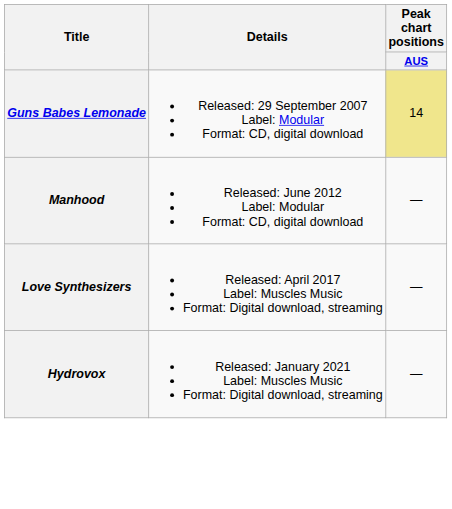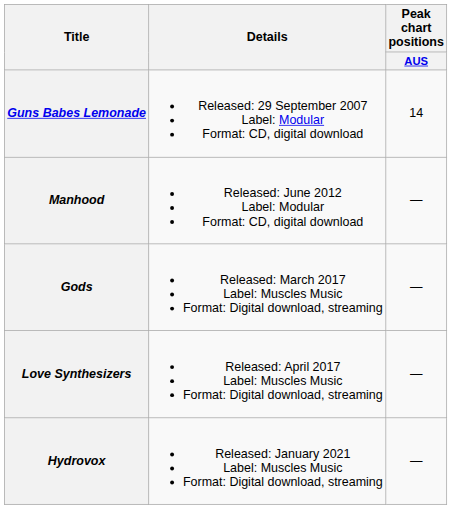Guns Babes Lemonade | Peak chart positions / AUS: khaki background -> no background
+ row: Gods | Released: March 2017 Label: Muscles Music Format: Digital download, streaming | —
